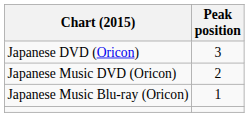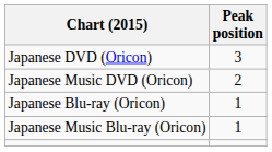+ row: Japanese Blu-ray (Oricon) | 1
